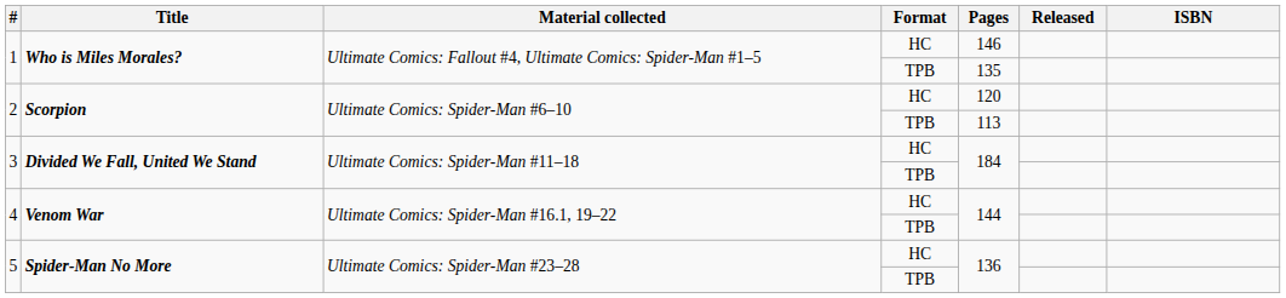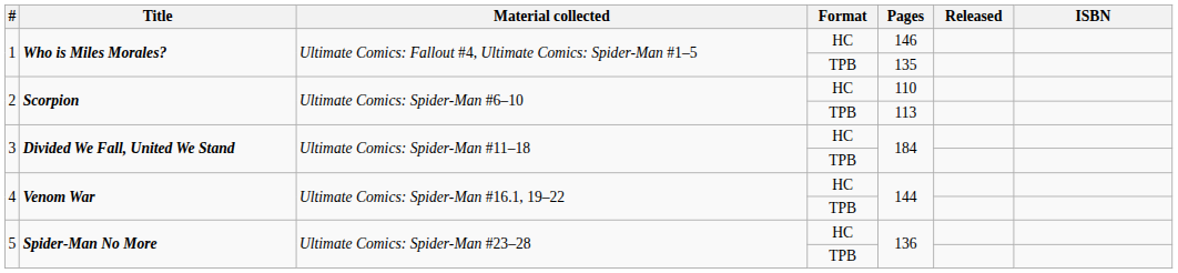2 / HC | Pages: 120 -> 110
